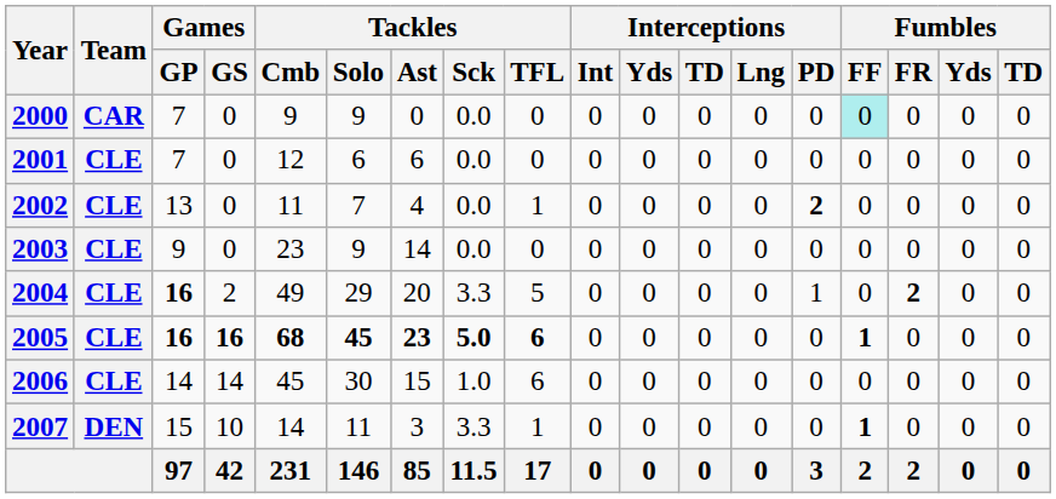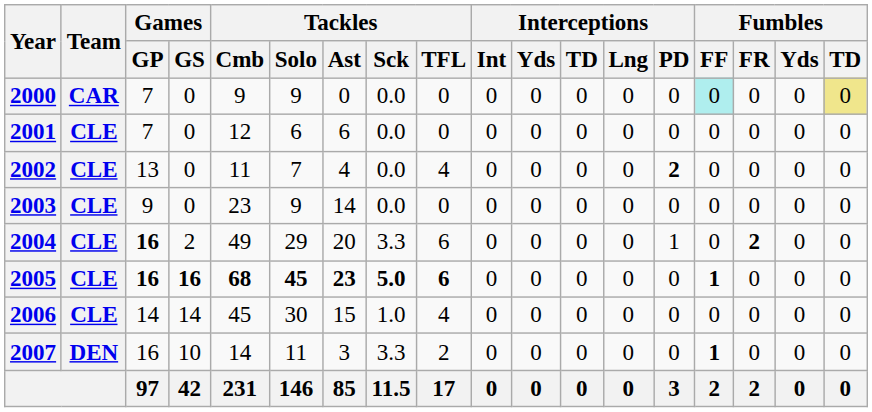2000 | Fumbles / TD: no background -> khaki background
2002 | Tackles / TFL: 1 -> 4
2004 | Tackles / TFL: 5 -> 6
2006 | Tackles / TFL: 6 -> 4
2007 | Games / GP: 15 -> 16
2007 | Tackles / TFL: 1 -> 2
